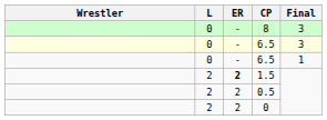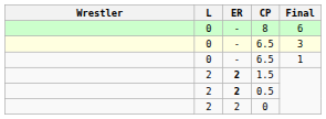8 | Final: 3 -> 6
0.5 | ER: normal -> bold
